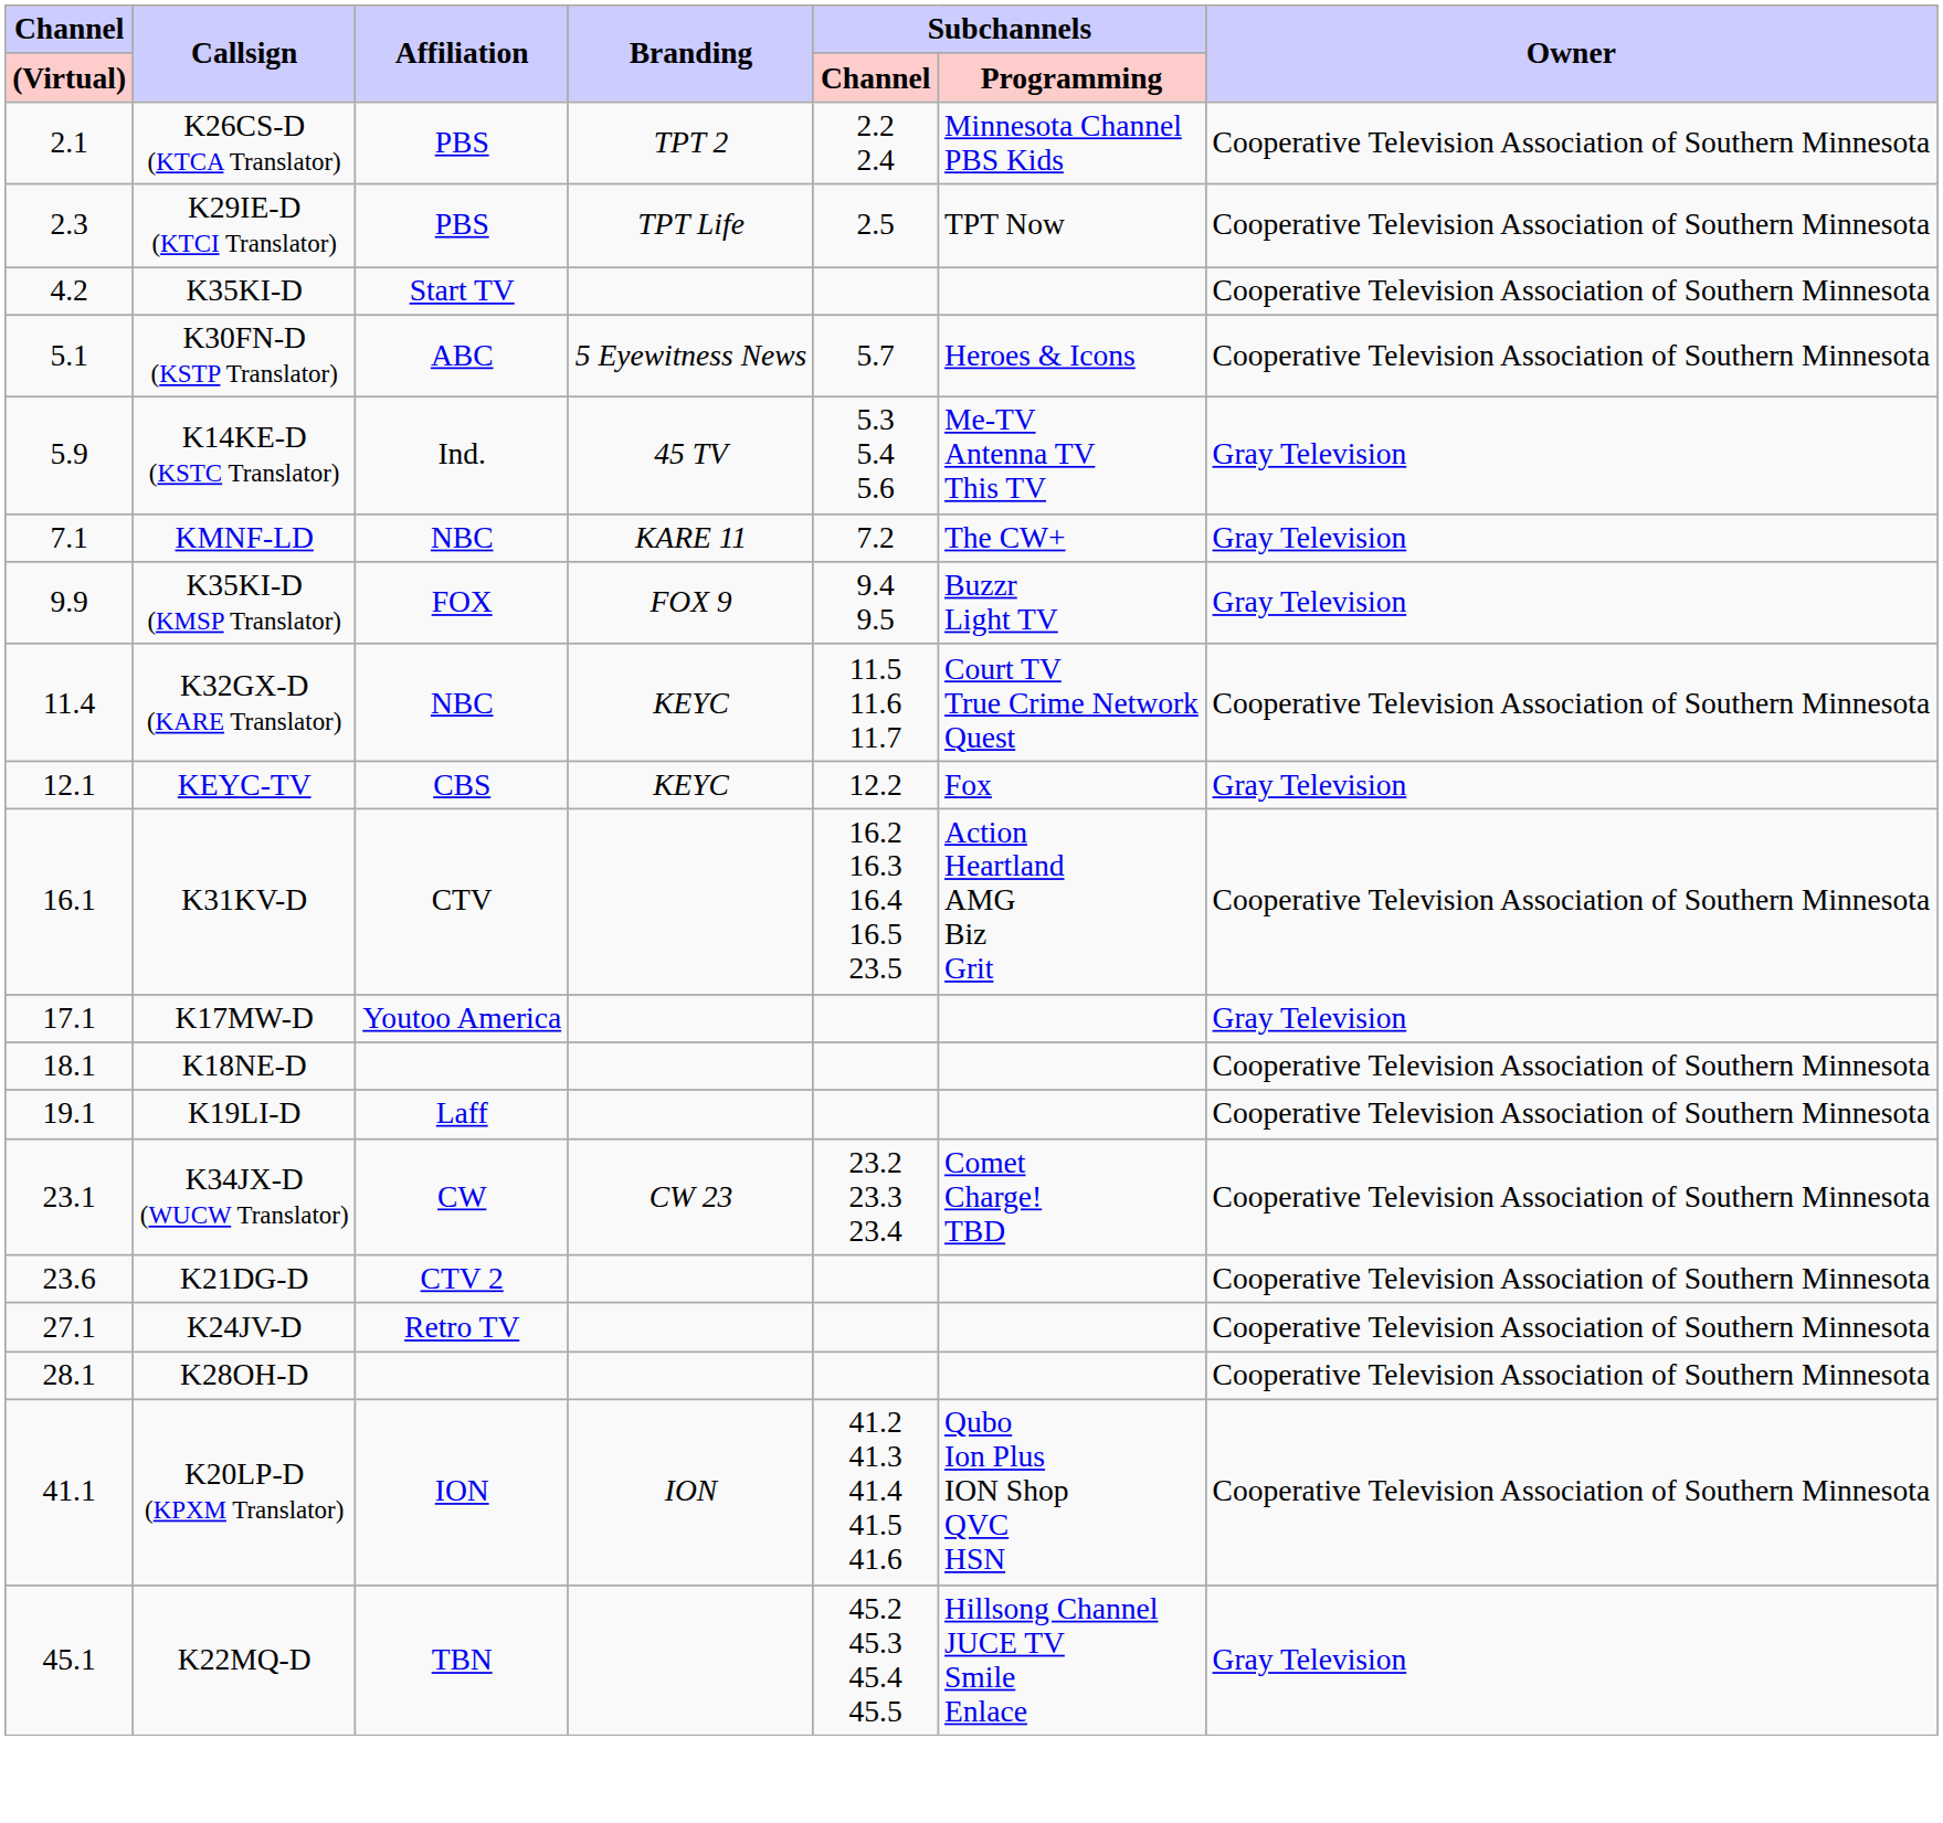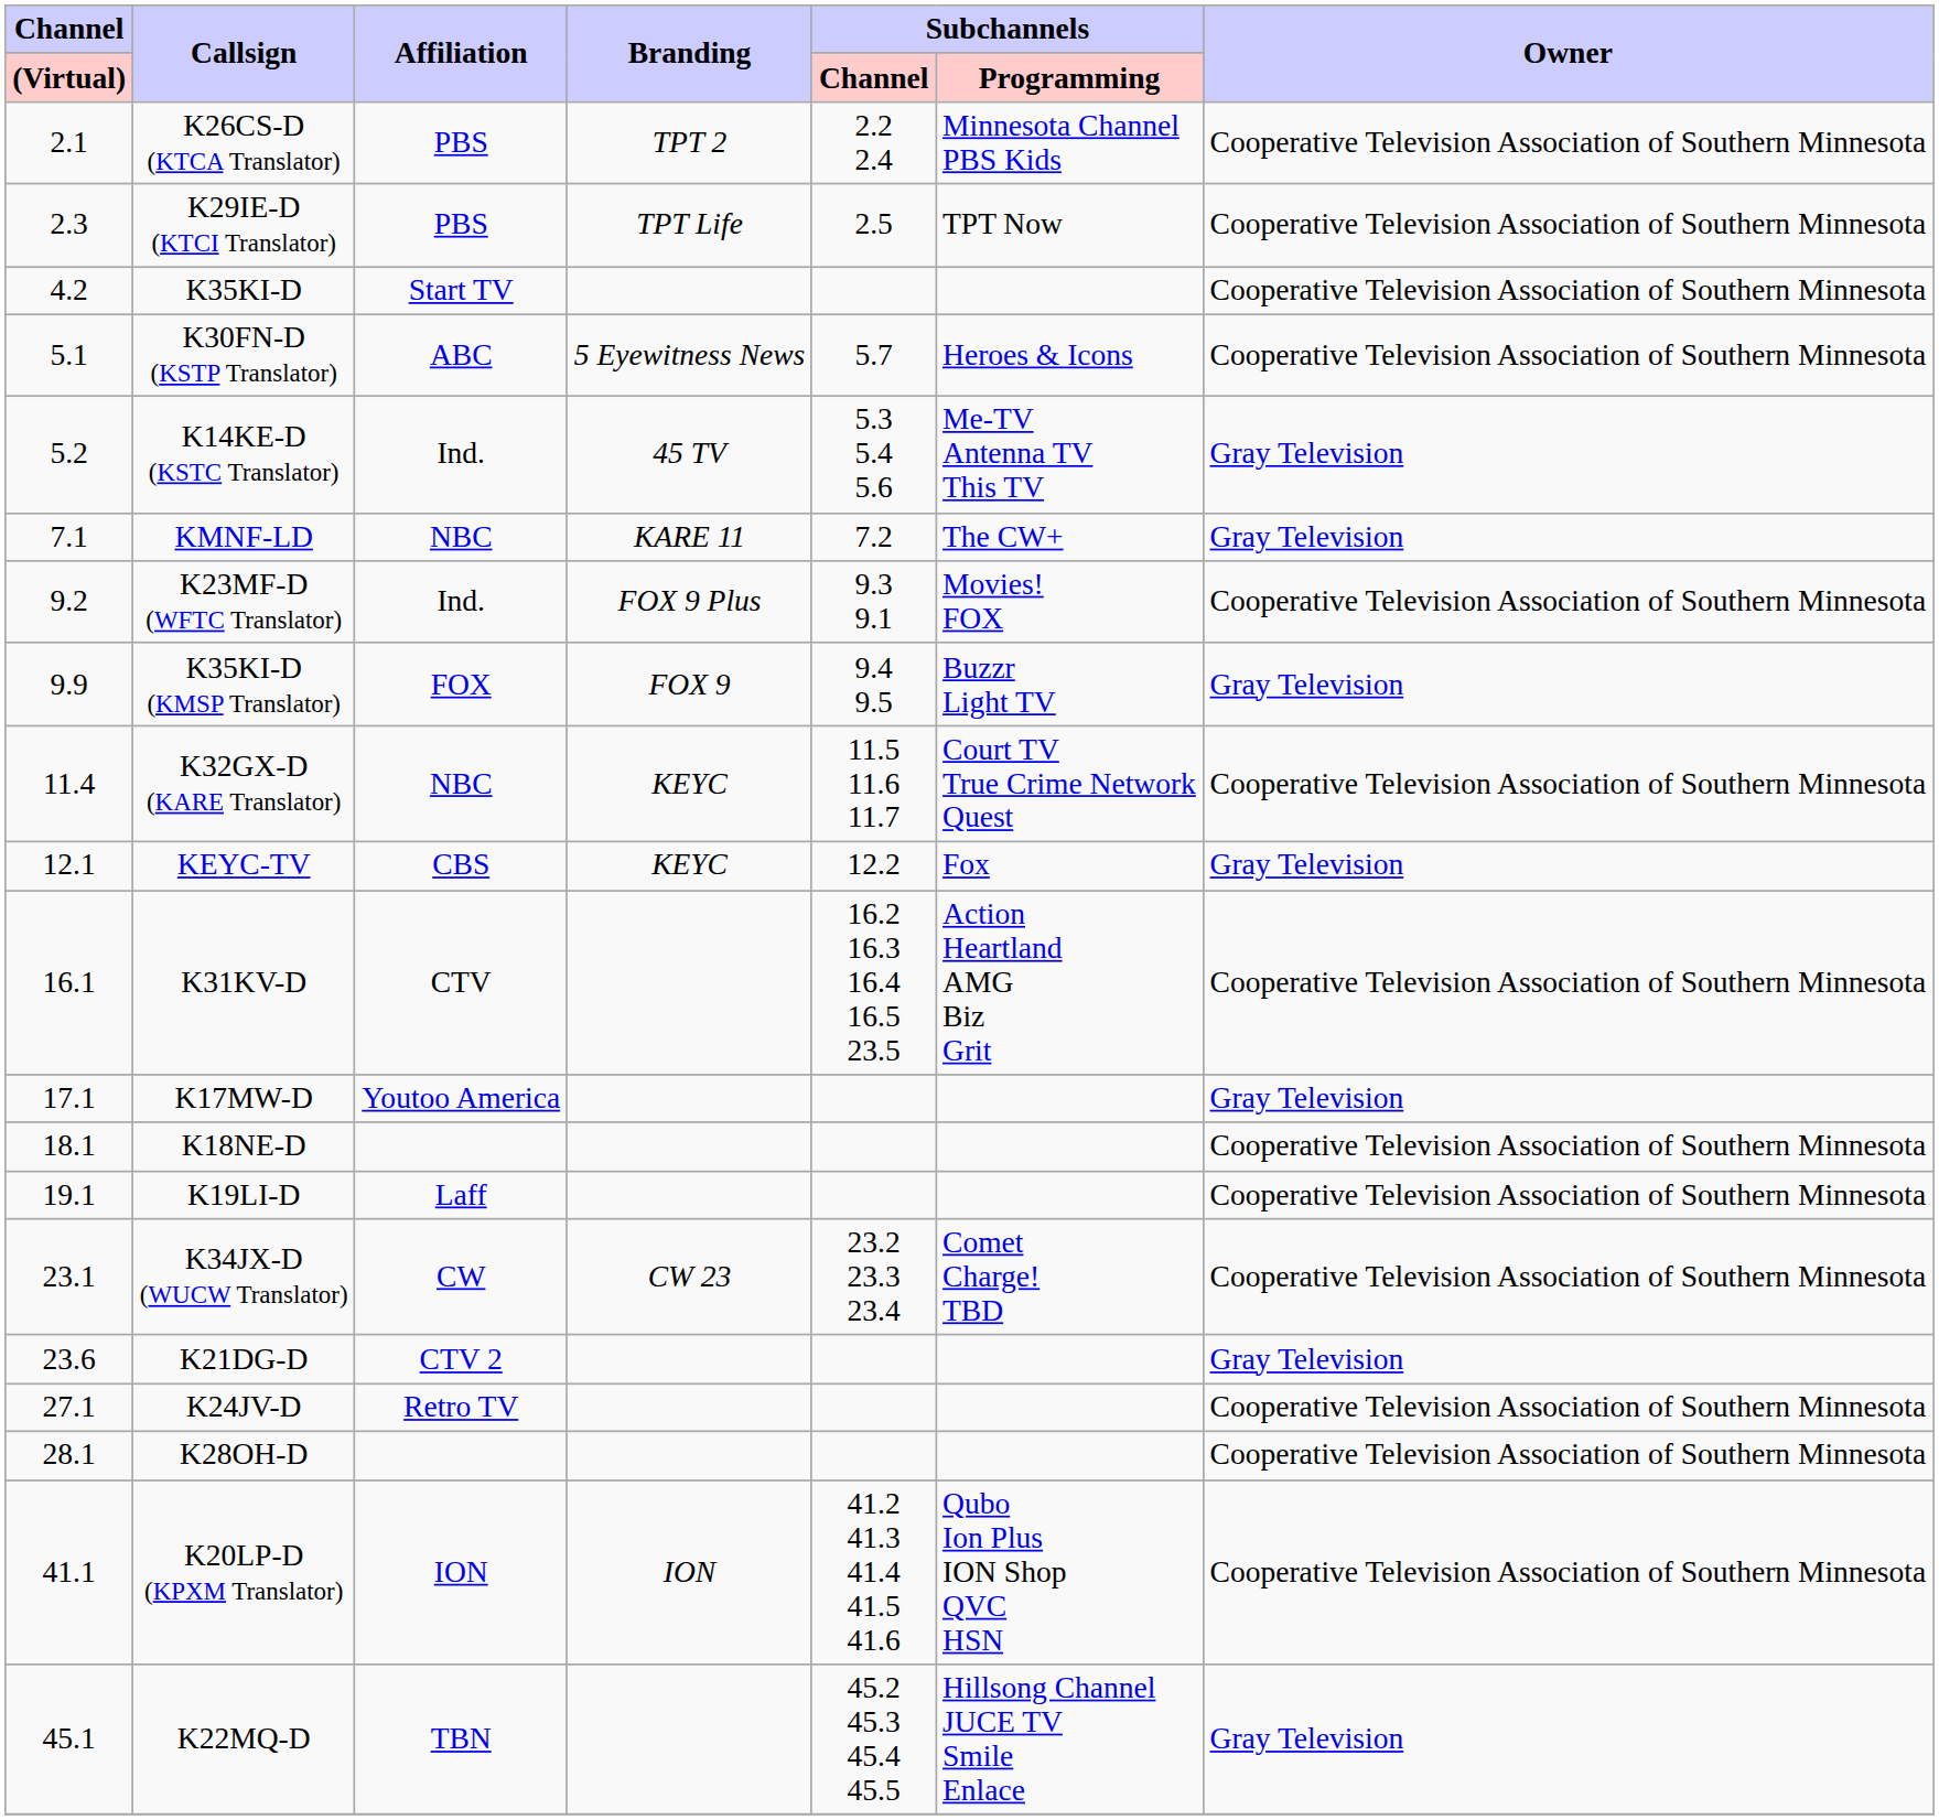K14KE-D (KSTC Translator) | Channel / (Virtual): 5.9 -> 5.2
+ row: 9.2 | K23MF-D (WFTC Translator) | Ind. | FOX 9 Plus | 9.3 9.1 | Movies! FOX | Cooperative Television Association of Southern Minnesota
K21DG-D | Owner: Cooperative Television Association of Southern Minnesota -> Gray Television
